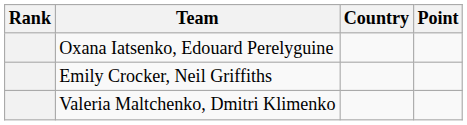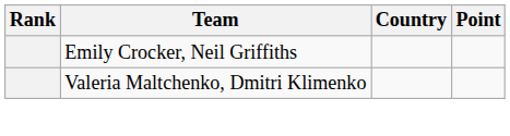- row: Oxana Iatsenko, Edouard Perelyguine
